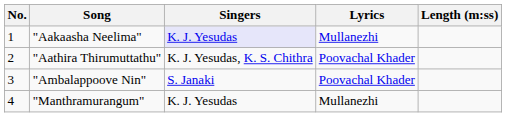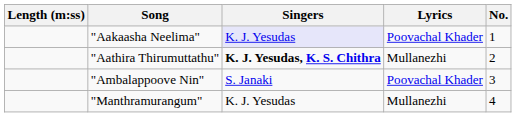columns swapped: No. <-> Length (m:ss)
"Aakaasha Neelima" | Lyrics: Mullanezhi -> Poovachal Khader
"Aathira Thirumuttathu" | Singers: normal -> bold
"Aathira Thirumuttathu" | Lyrics: Poovachal Khader -> Mullanezhi
